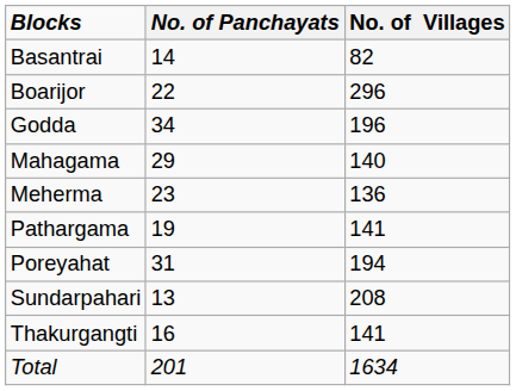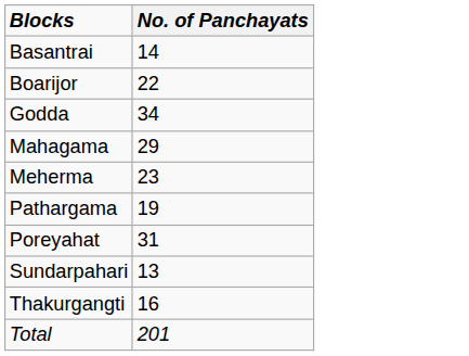- column: No. of Villages | 82 | 296 | 196 | 140 | 136 | 141 | 194 | 208 | 141 | 1634
